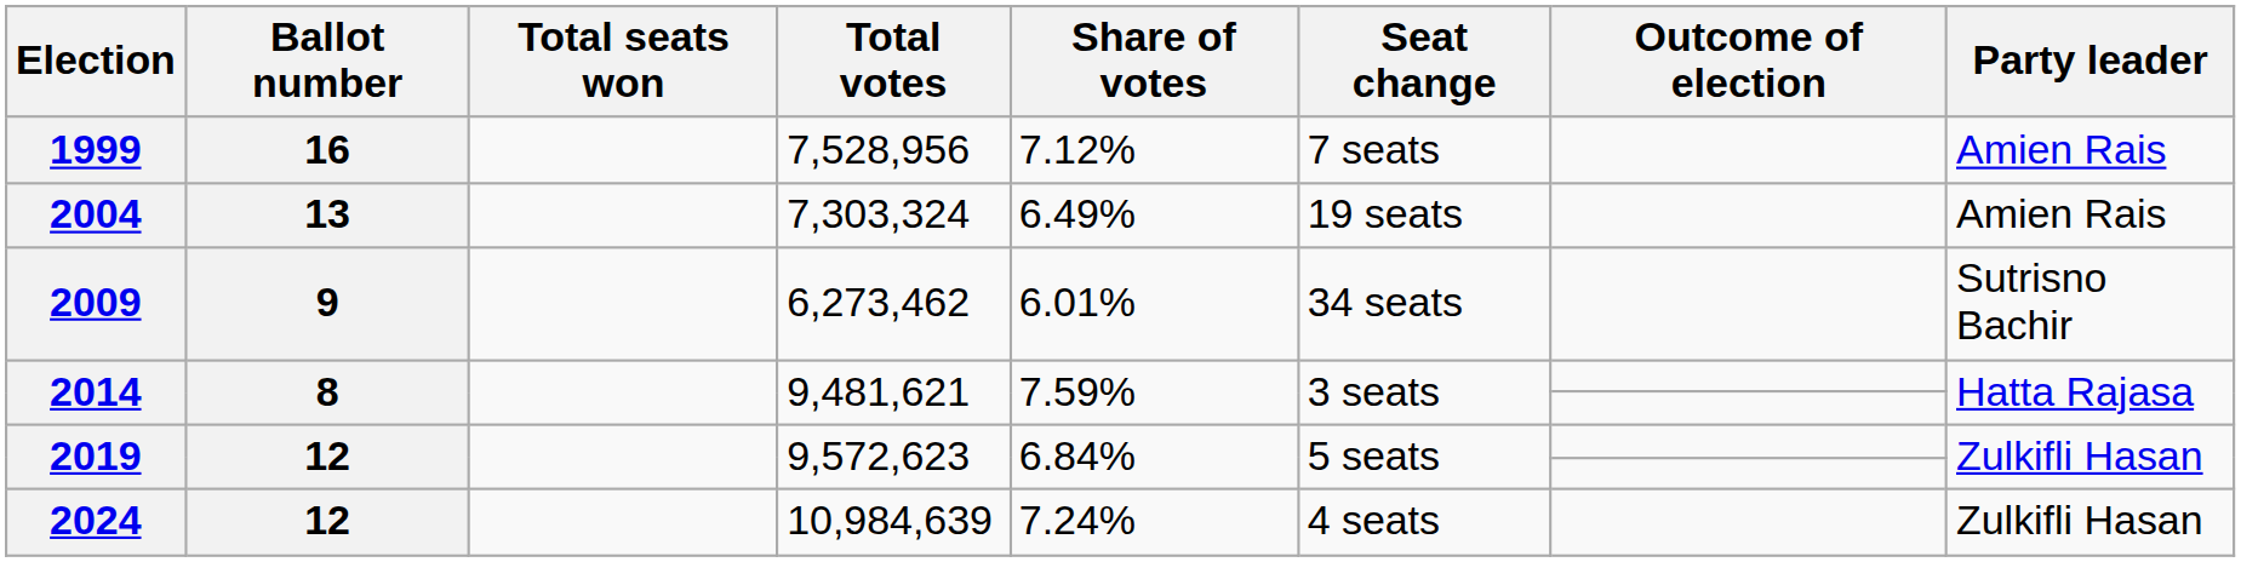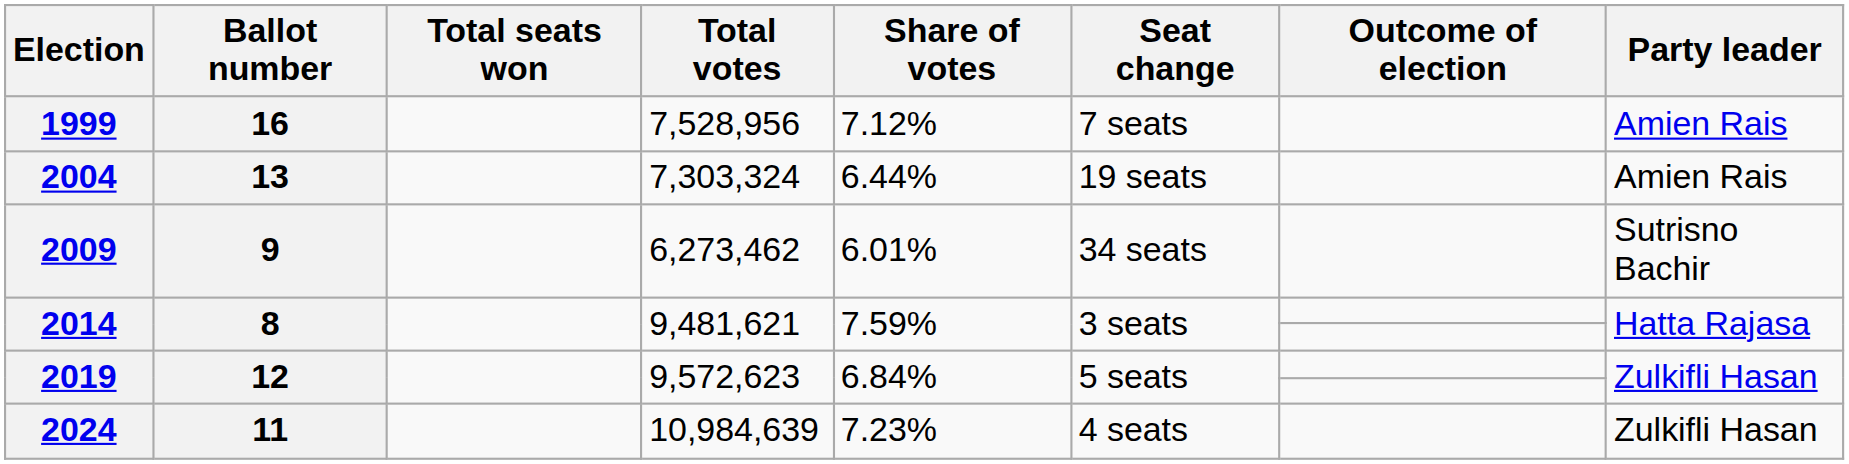2004 | Share of votes: 6.49% -> 6.44%
2024 | Ballot number: 12 -> 11
2024 | Share of votes: 7.24% -> 7.23%
